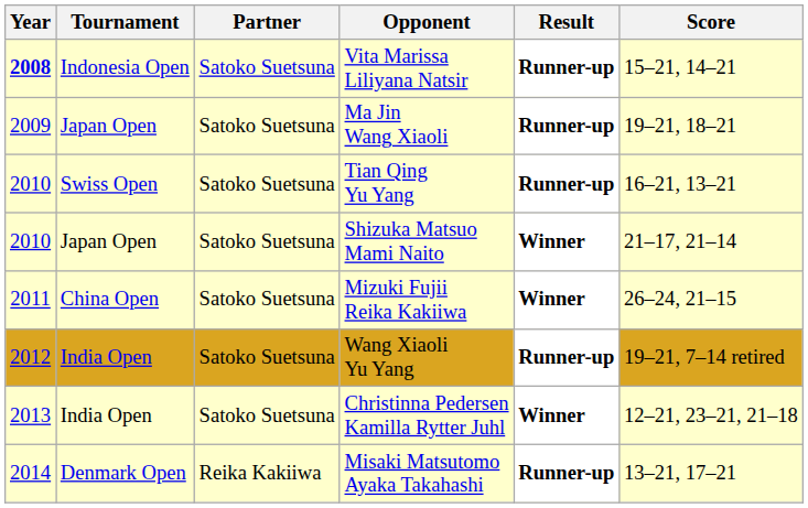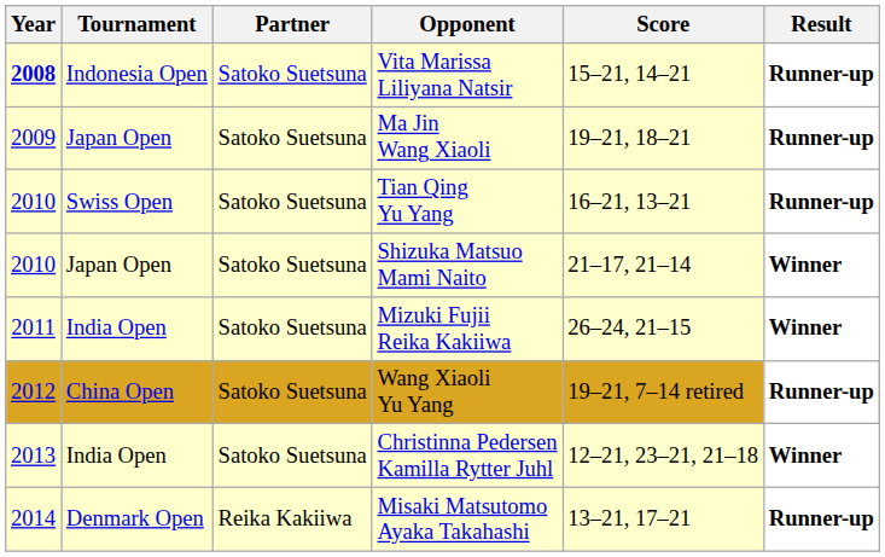columns swapped: Score <-> Result
Mizuki Fujii Reika Kakiiwa | Tournament: China Open -> India Open
Wang Xiaoli Yu Yang | Tournament: India Open -> China Open
